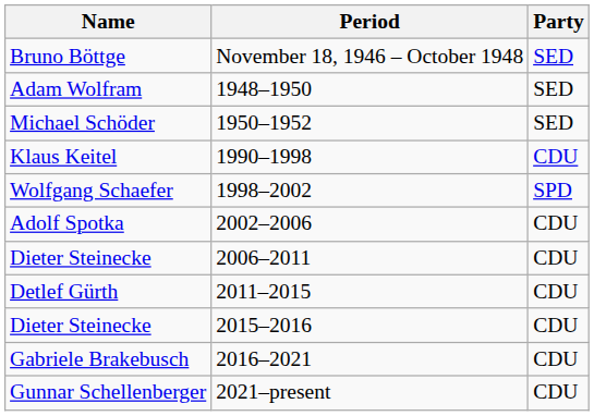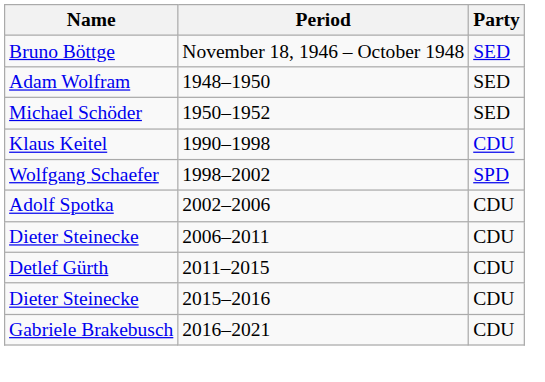- row: Gunnar Schellenberger | 2021–present | CDU
